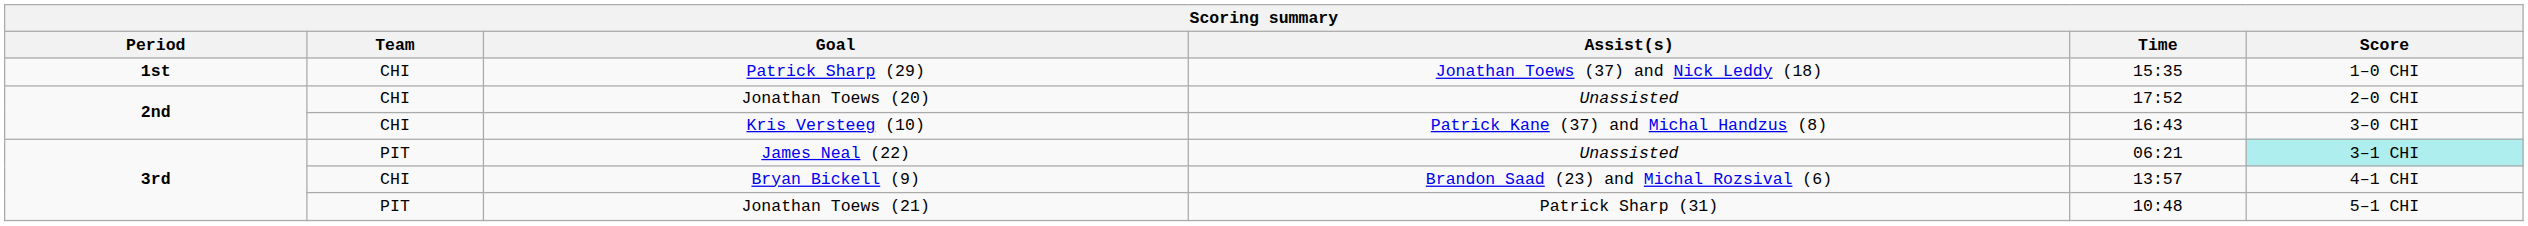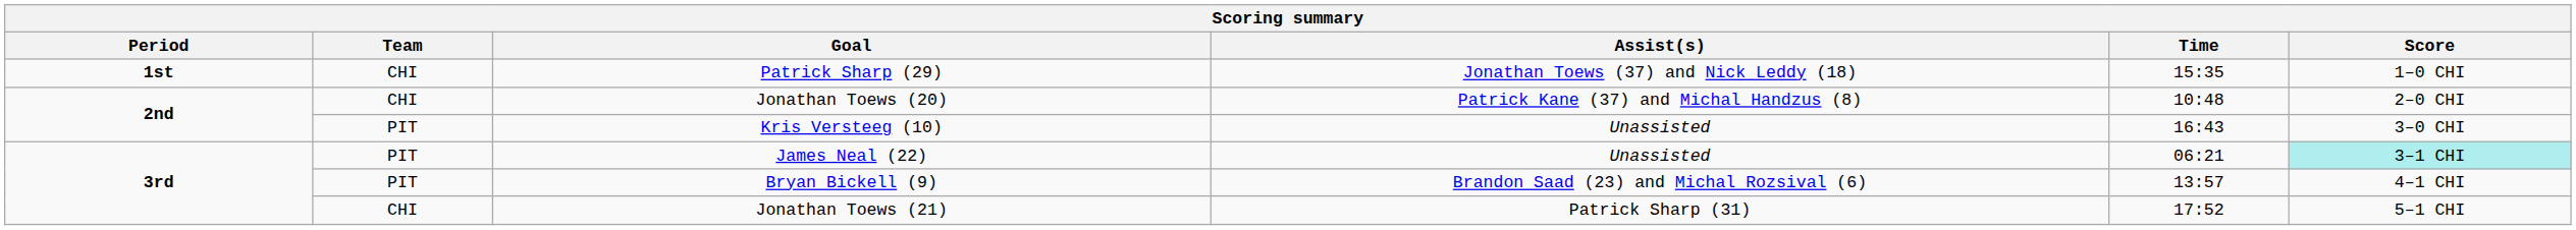Jonathan Toews (20) | Assist(s): Unassisted -> Patrick Kane (37) and Michal Handzus (8)
Jonathan Toews (20) | Time: 17:52 -> 10:48
Kris Versteeg (10) | Team: CHI -> PIT
Kris Versteeg (10) | Assist(s): Patrick Kane (37) and Michal Handzus (8) -> Unassisted
Bryan Bickell (9) | Team: CHI -> PIT
Jonathan Toews (21) | Team: PIT -> CHI
Jonathan Toews (21) | Time: 10:48 -> 17:52
